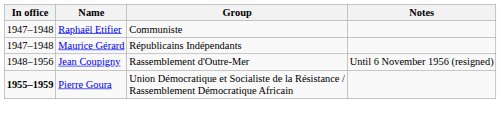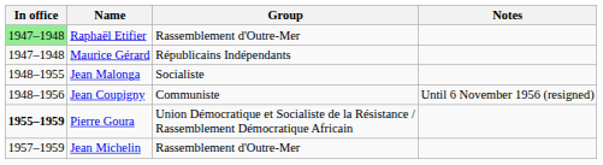Raphaël Etifier | In office: no background -> lightgreen background
Raphaël Etifier | Group: Communiste -> Rassemblement d'Outre-Mer
+ row: 1948–1955 | Jean Malonga | Socialiste
Jean Coupigny | Group: Rassemblement d'Outre-Mer -> Communiste
+ row: 1957–1959 | Jean Michelin | Rassemblement d'Outre-Mer
